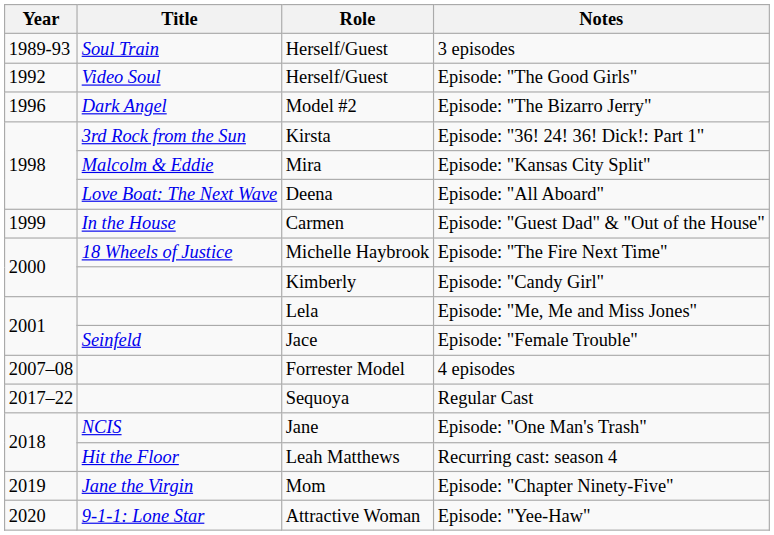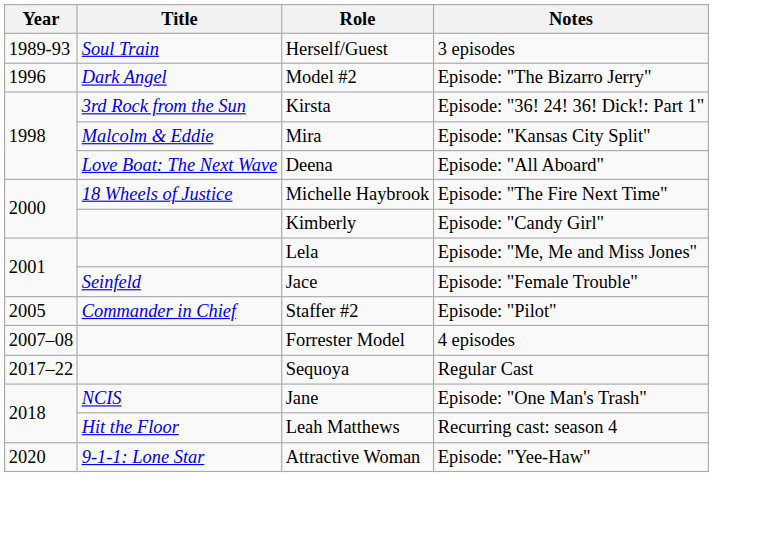- row: 1992 | Video Soul | Herself/Guest | Episode: "The Good Girls"
- row: 1999 | In the House | Carmen | Episode: "Guest Dad" & "Out of the House"
+ row: 2005 | Commander in Chief | Staffer #2 | Episode: "Pilot"
- row: 2019 | Jane the Virgin | Mom | Episode: "Chapter Ninety-Five"
